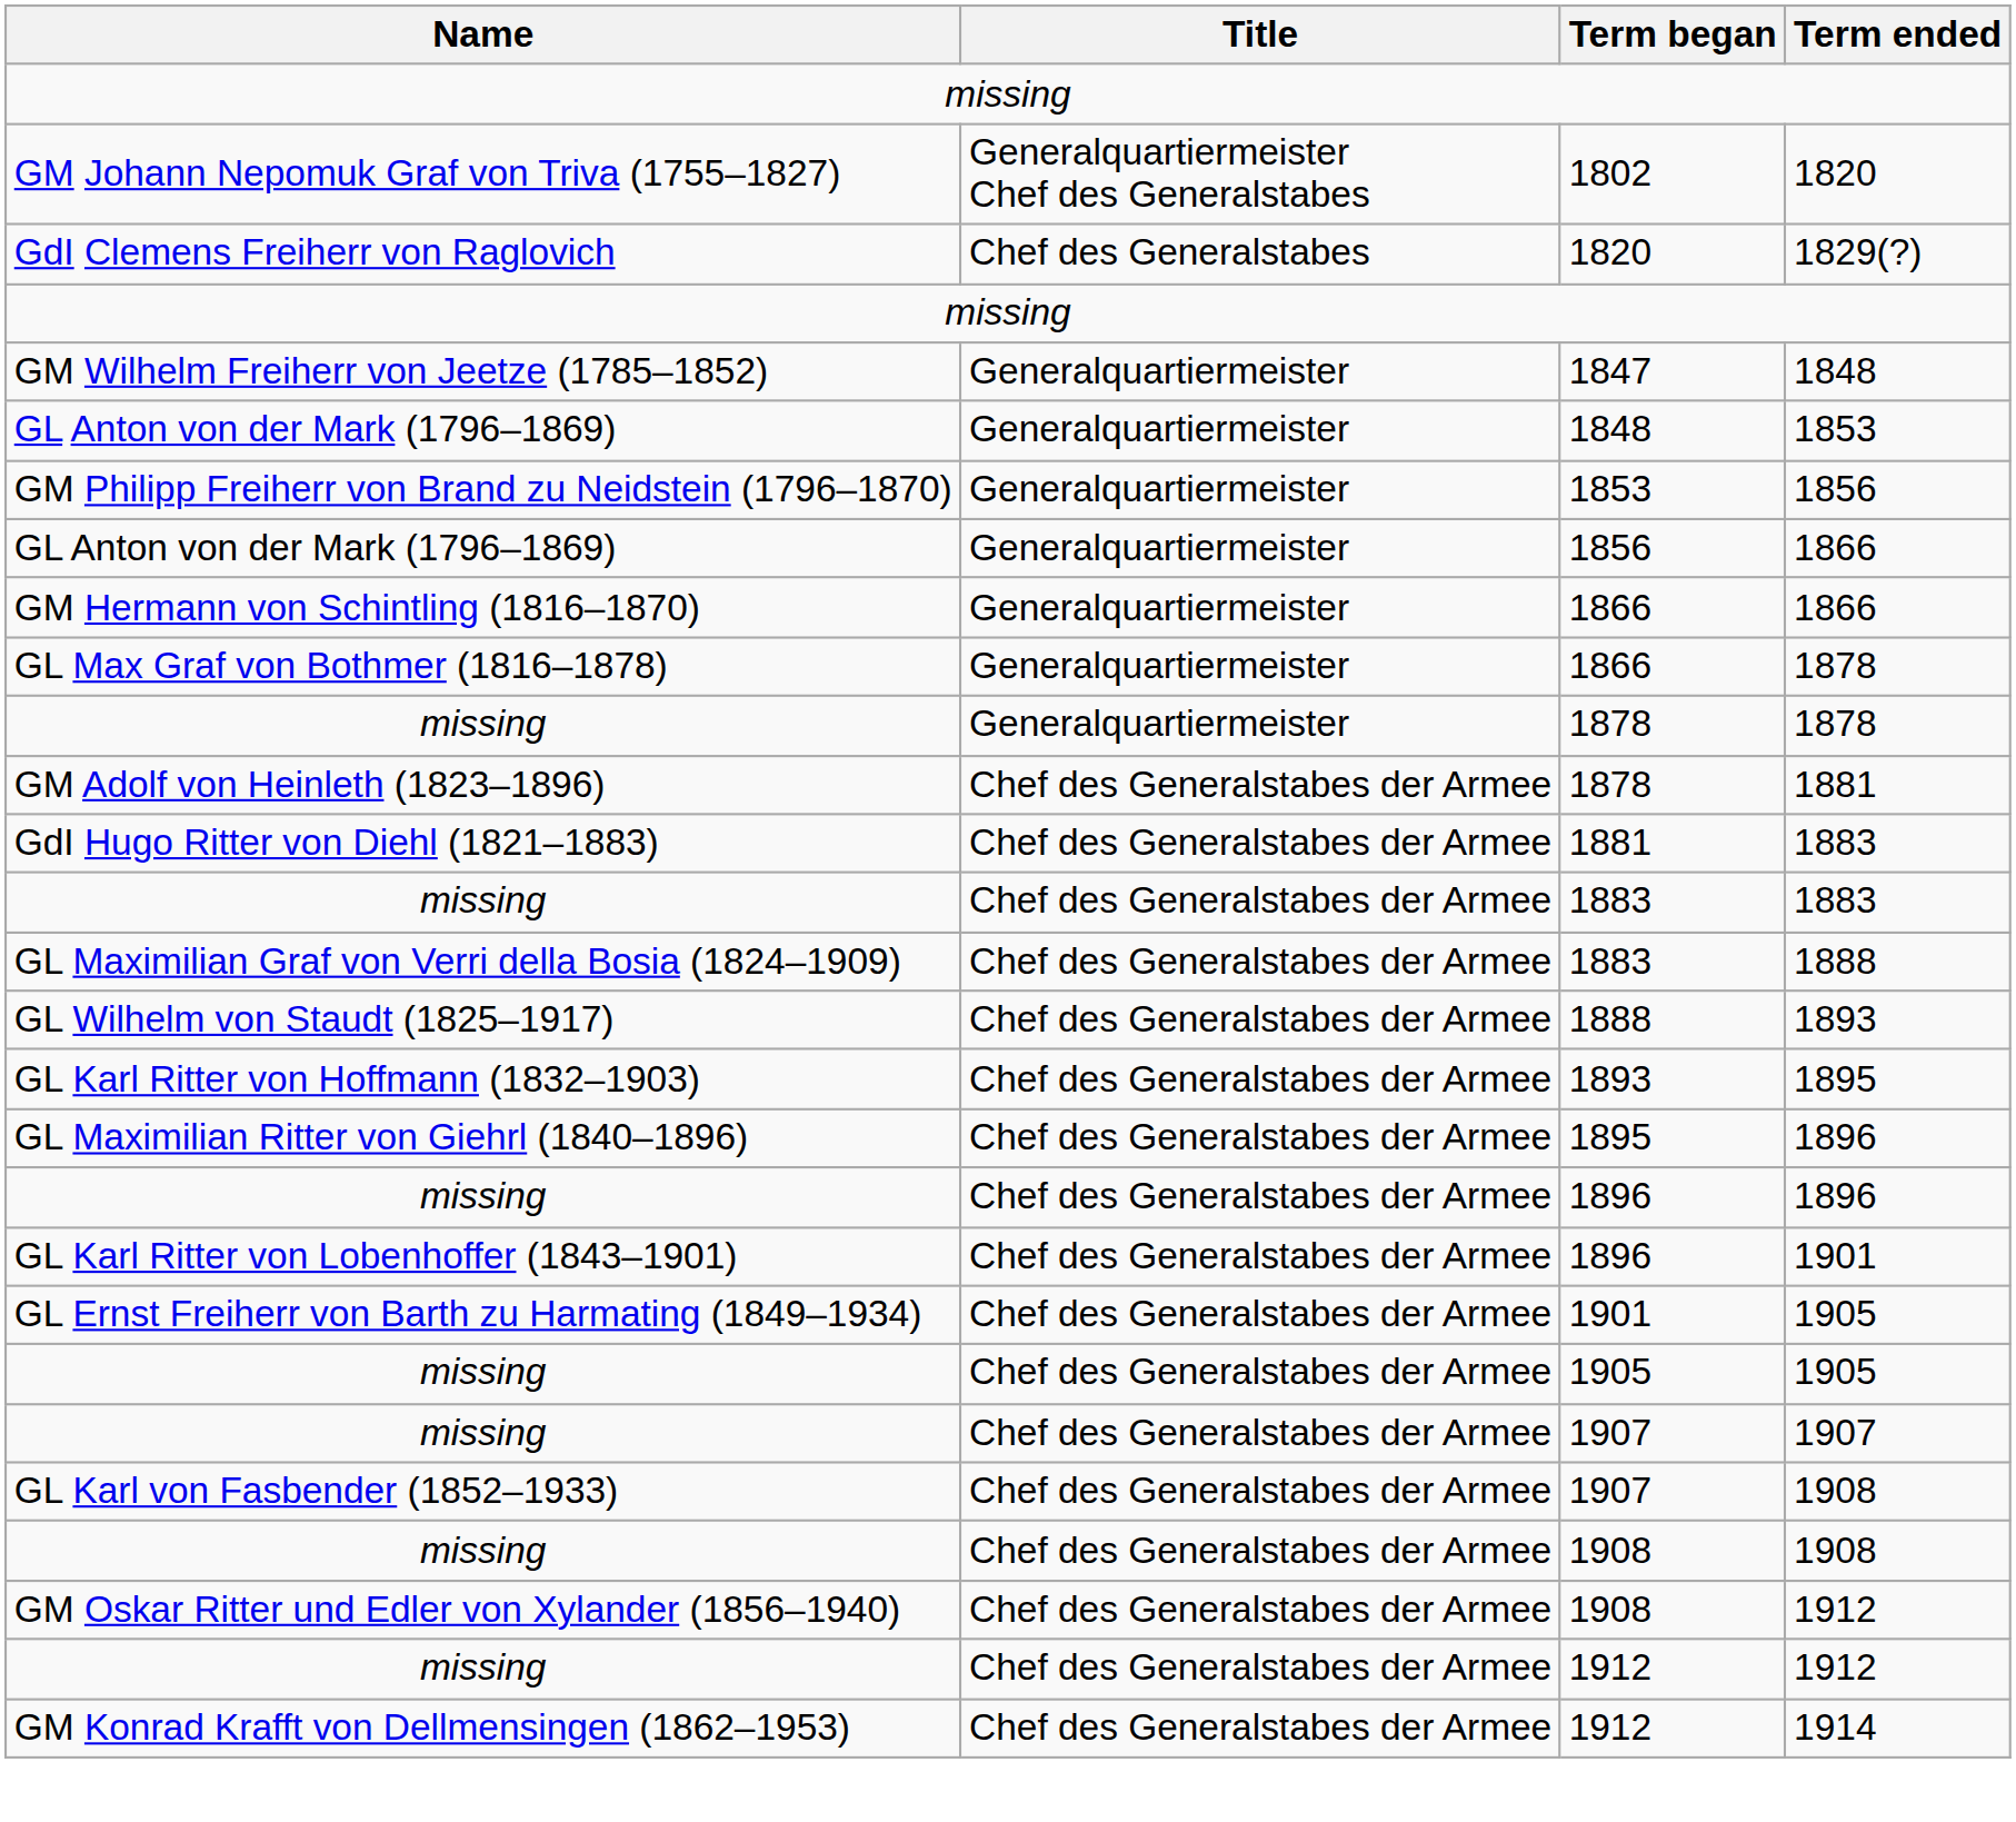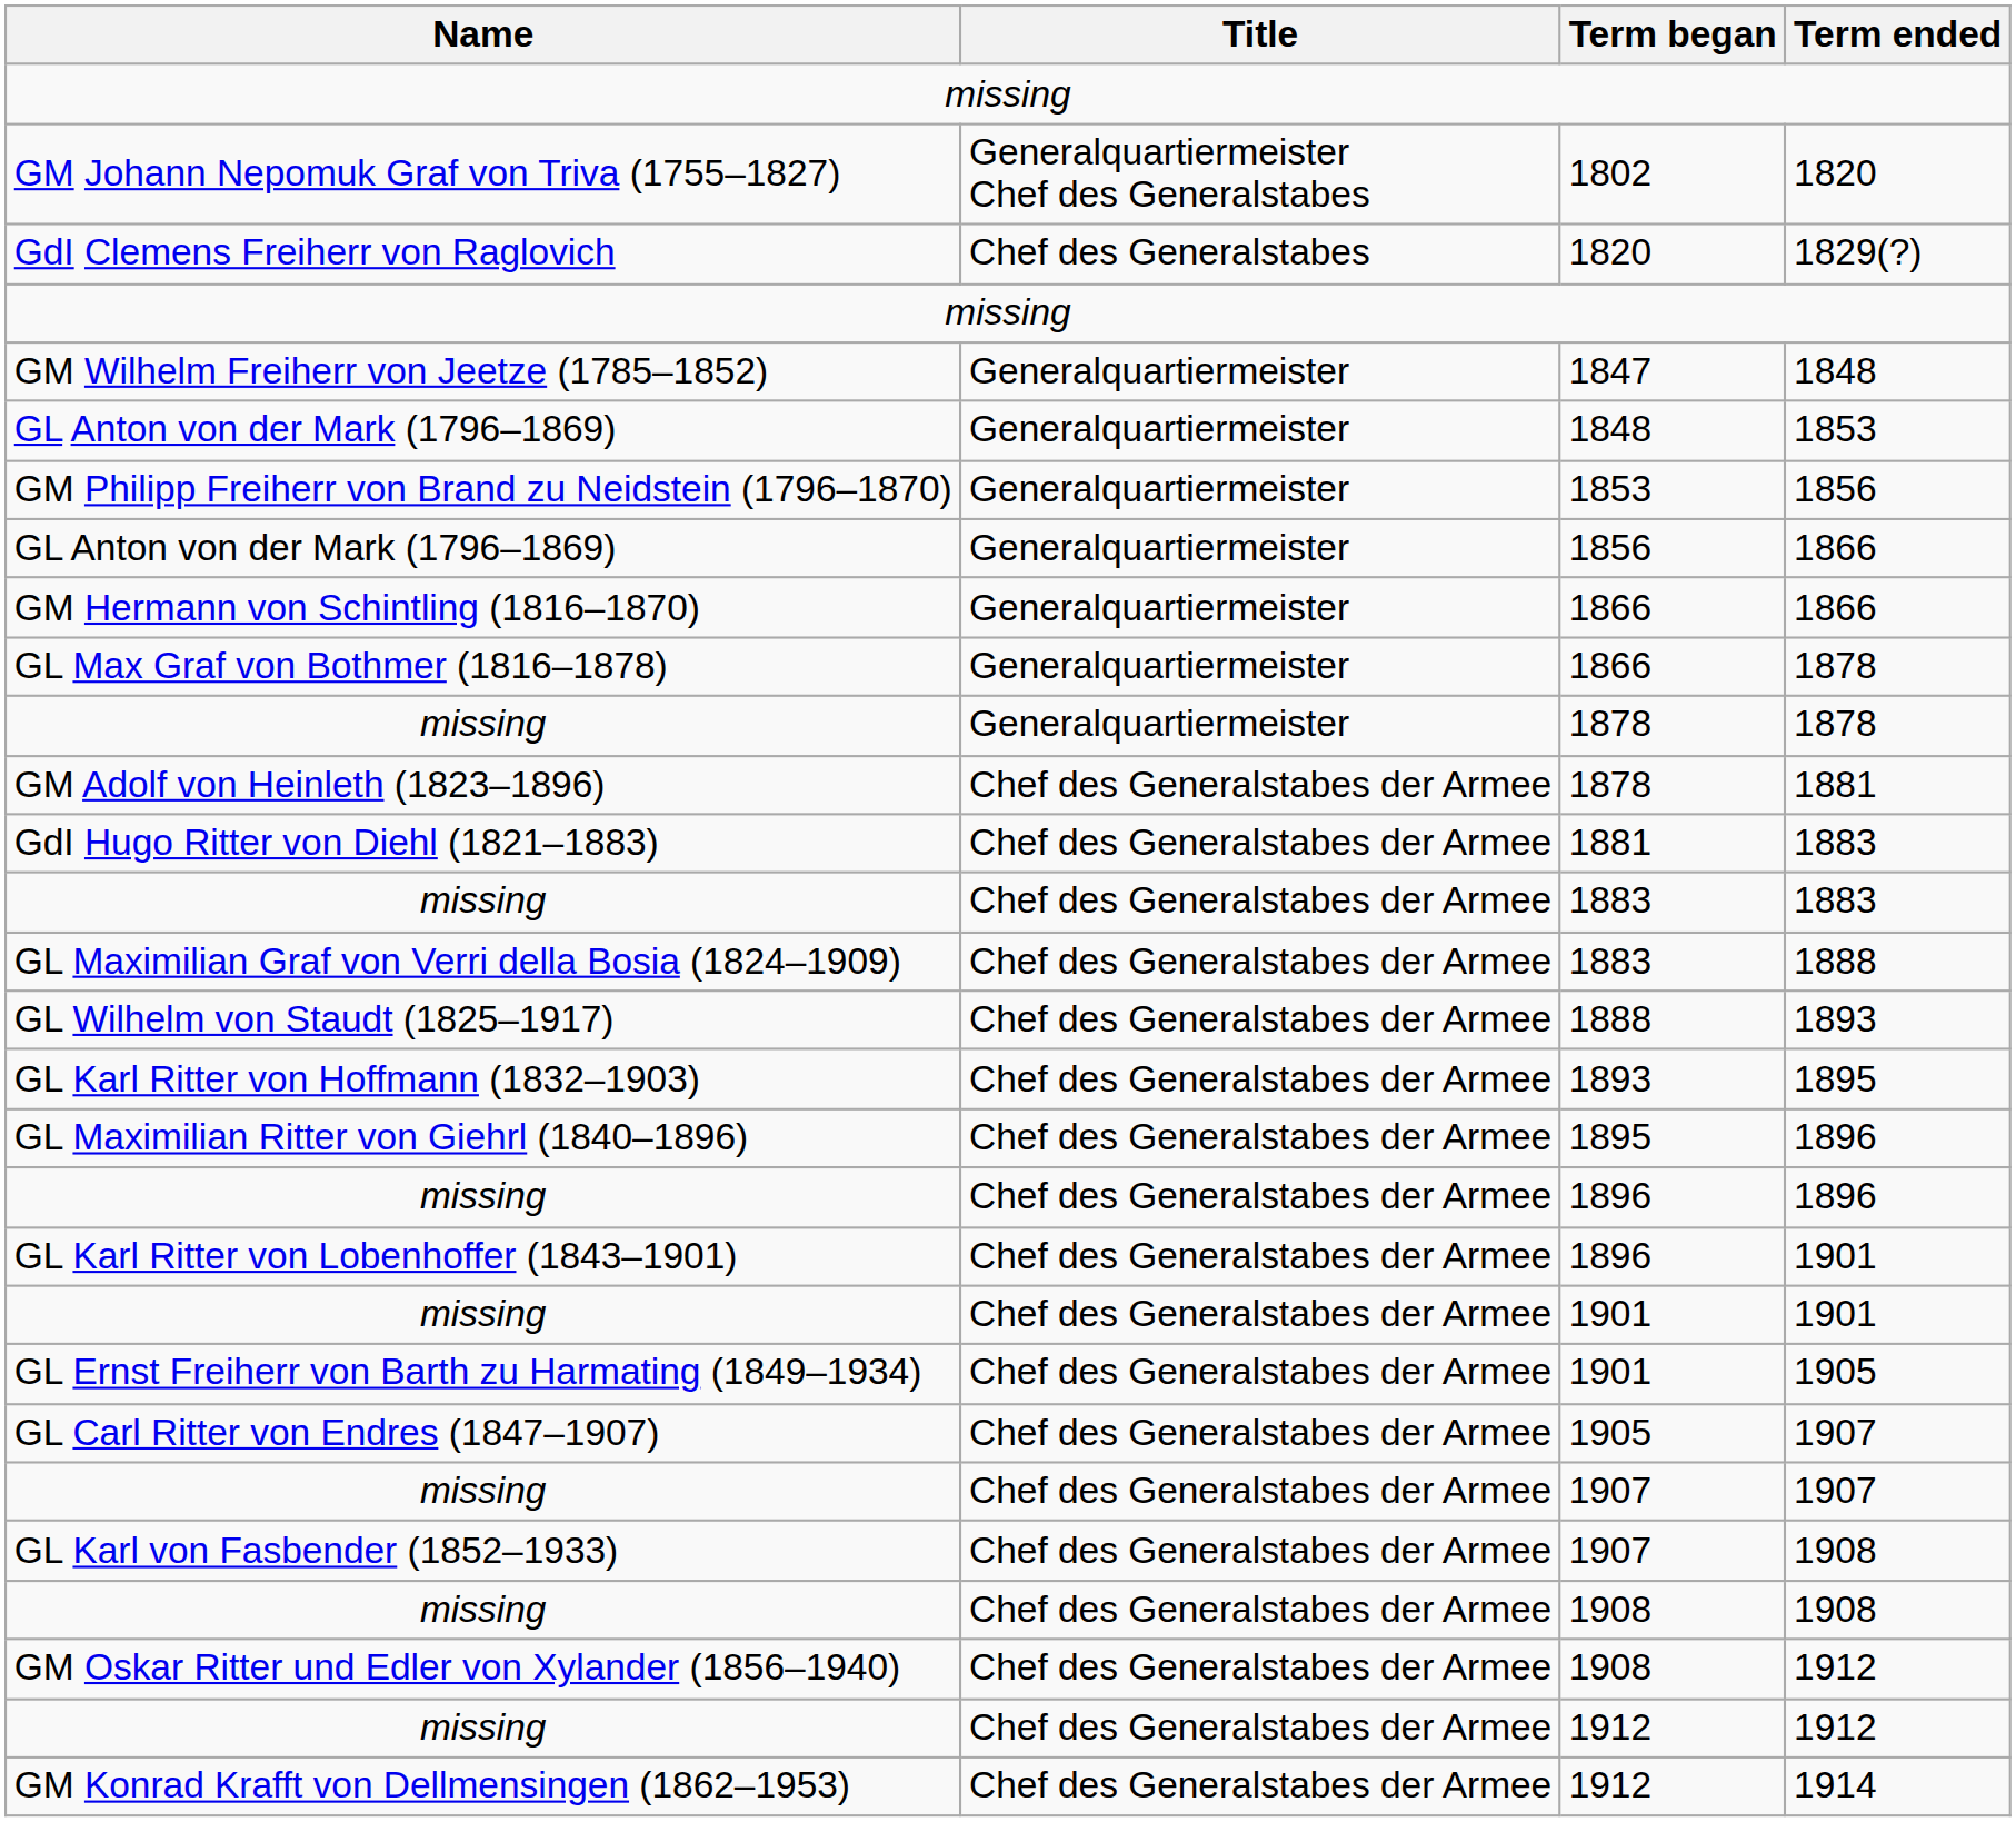+ row: missing | Chef des Generalstabes der Armee | 1901 | 1901
- row: missing | Chef des Generalstabes der Armee | 1905 | 1905
+ row: GL Carl Ritter von Endres (1847–1907) | Chef des Generalstabes der Armee | 1905 | 1907
